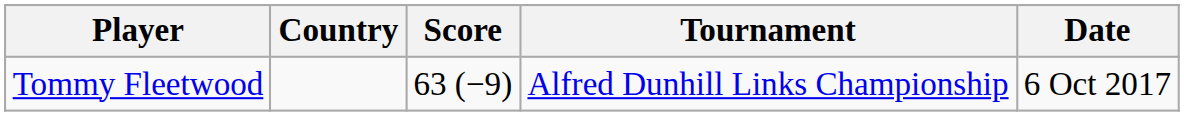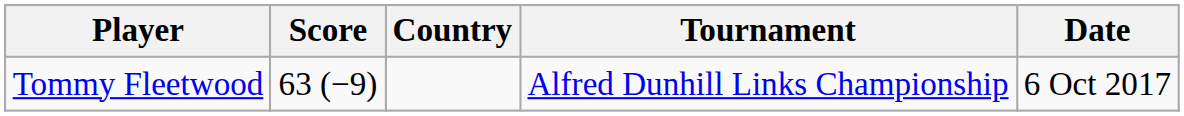columns swapped: Country <-> Score
